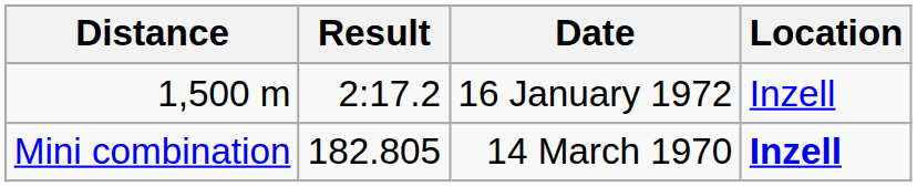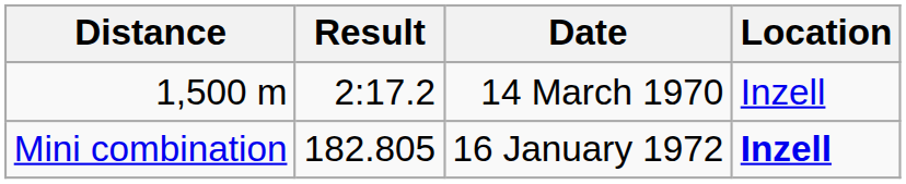1,500 m | Date: 16 January 1972 -> 14 March 1970
Mini combination | Date: 14 March 1970 -> 16 January 1972
